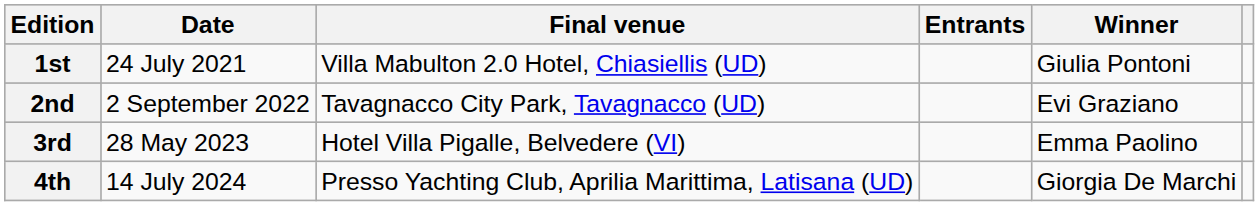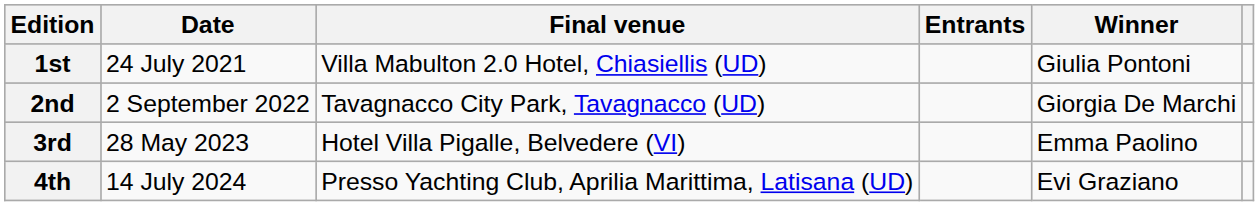2nd | Winner: Evi Graziano -> Giorgia De Marchi
4th | Winner: Giorgia De Marchi -> Evi Graziano
